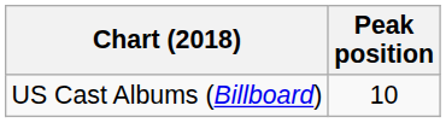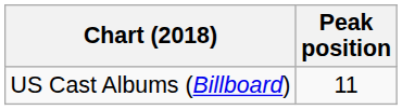US Cast Albums (Billboard) | Peak position: 10 -> 11
